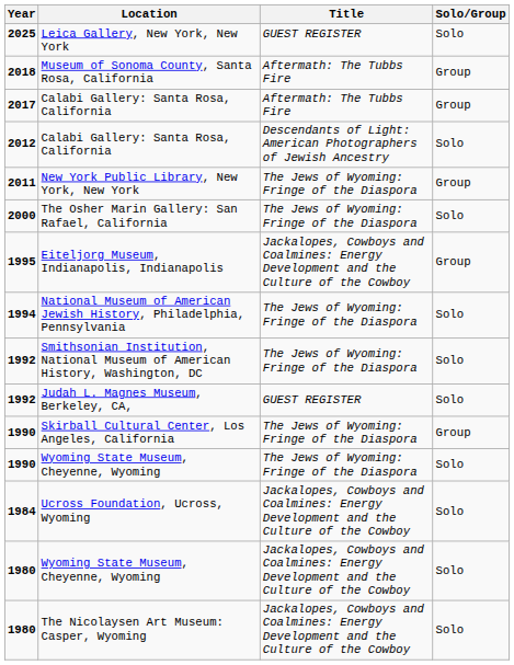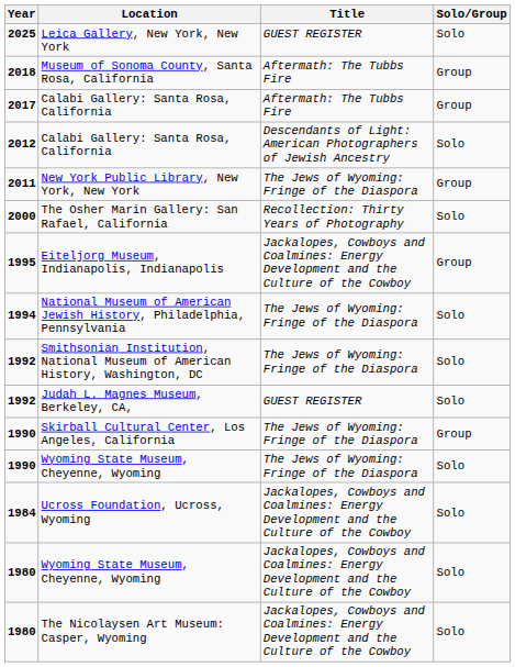The Osher Marin Gallery: San Rafael, California | Title: The Jews of Wyoming: Fringe of the Diaspora -> Recollection: Thirty Years of Photography
